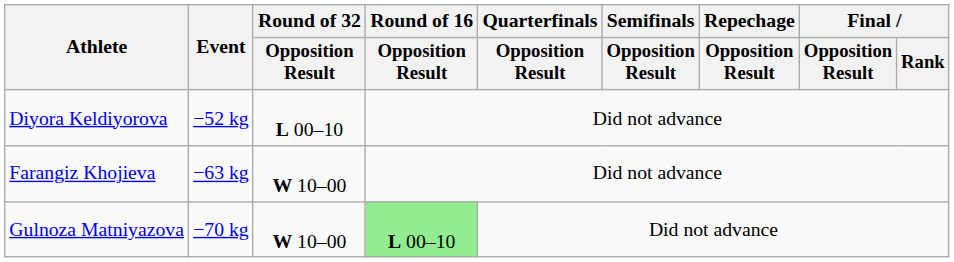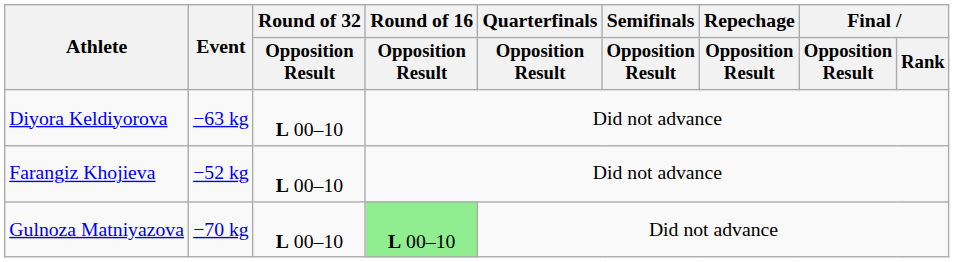Diyora Keldiyorova | Event: −52 kg -> −63 kg
Farangiz Khojieva | Event: −63 kg -> −52 kg
Farangiz Khojieva | Round of 32 / Opposition Result: W 10–00 -> L 00–10
Gulnoza Matniyazova | Round of 32 / Opposition Result: W 10–00 -> L 00–10
